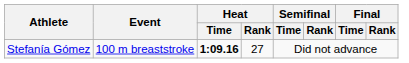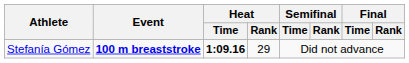Stefanía Gómez | Event: normal -> bold
Stefanía Gómez | Heat / Rank: 27 -> 29
